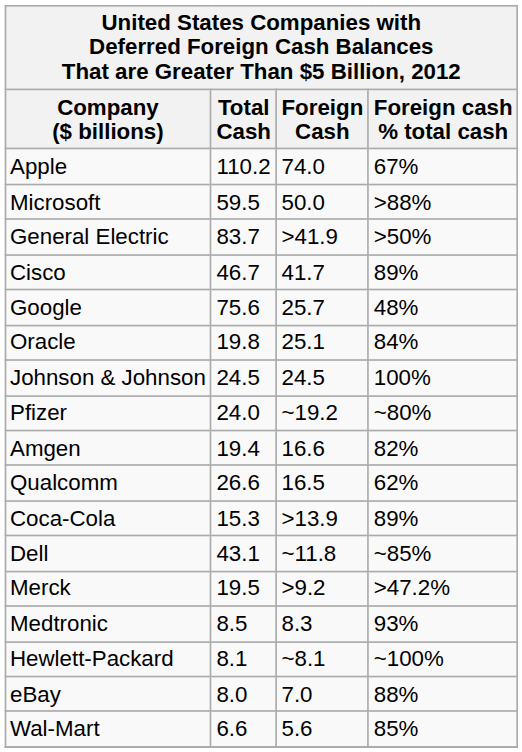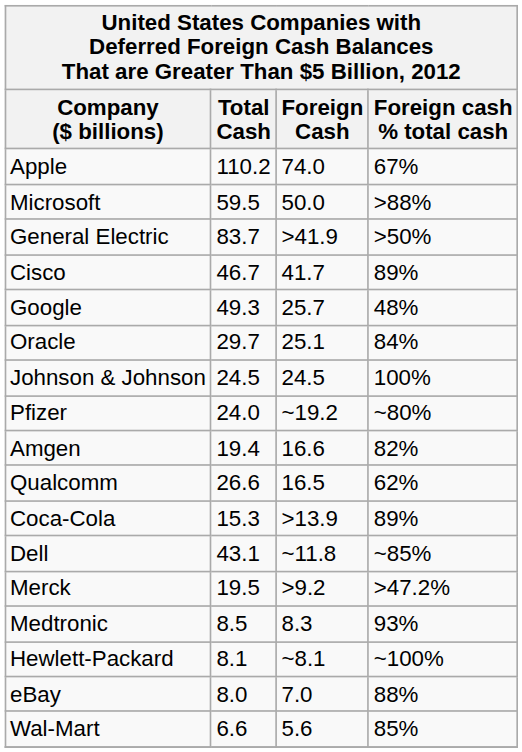Google | Total Cash: 75.6 -> 49.3
Oracle | Total Cash: 19.8 -> 29.7
